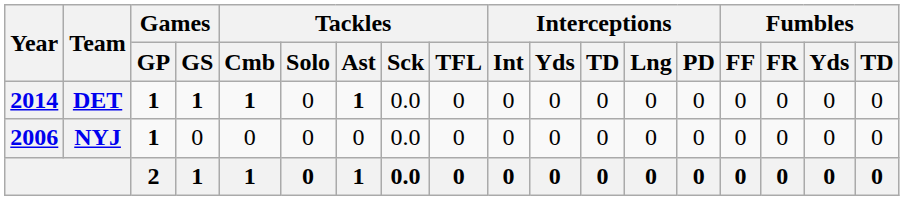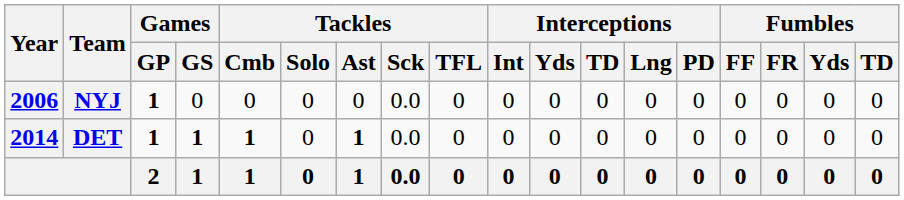rows swapped: NYJ <-> DET
